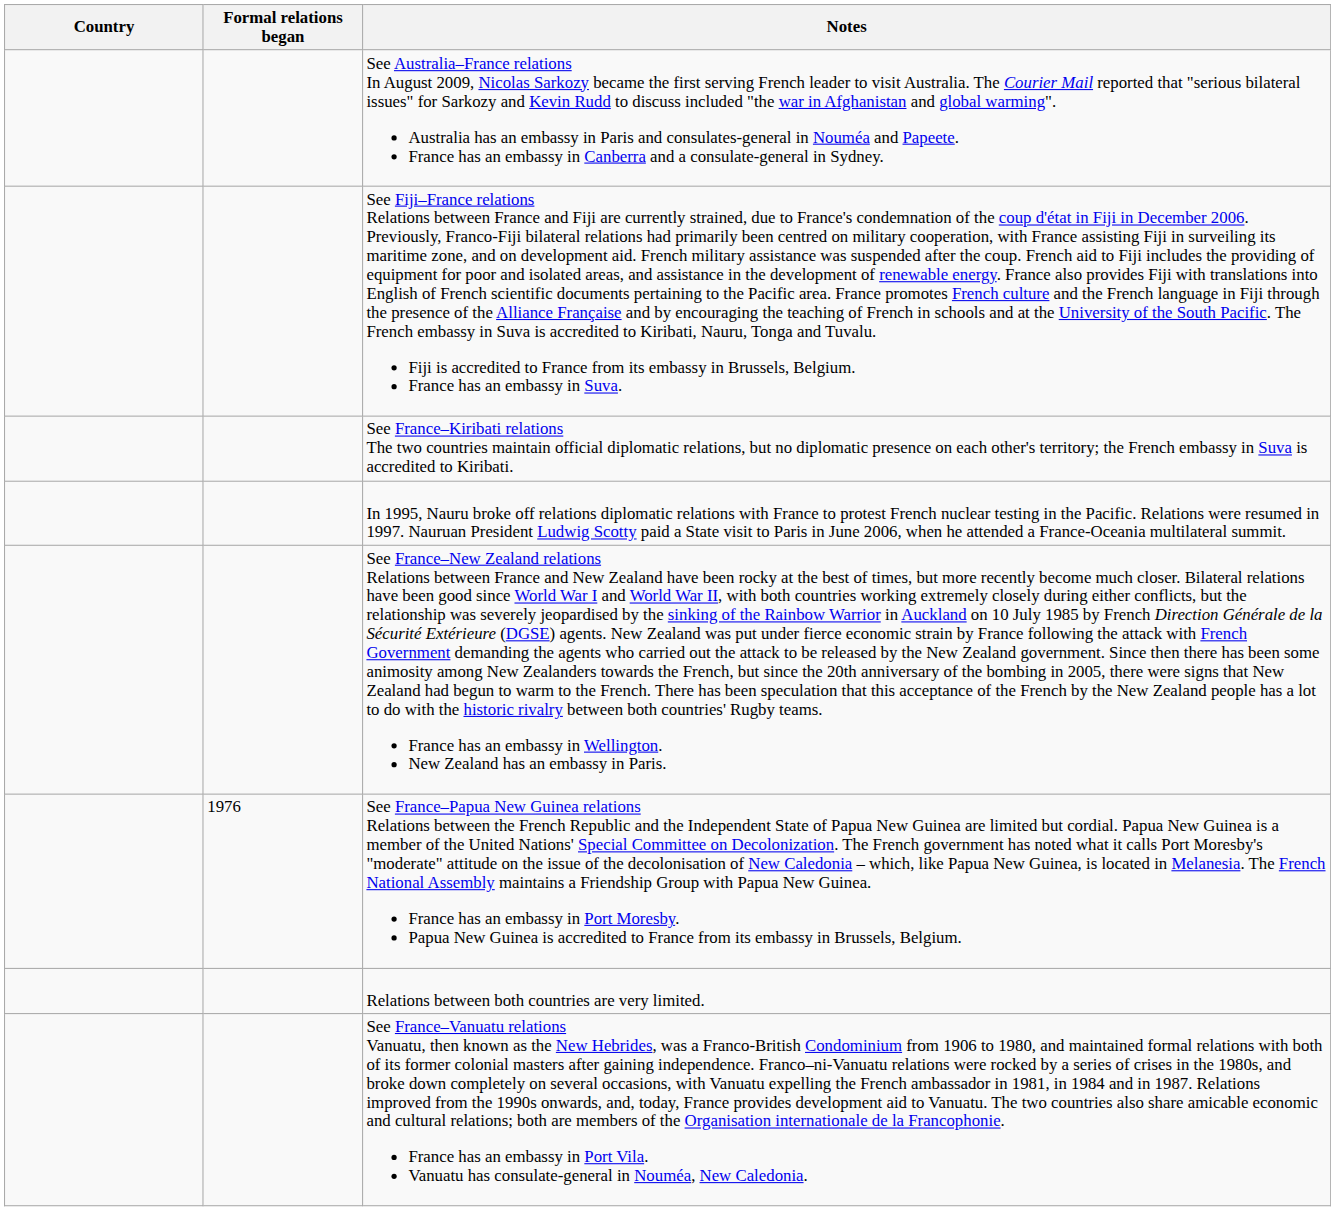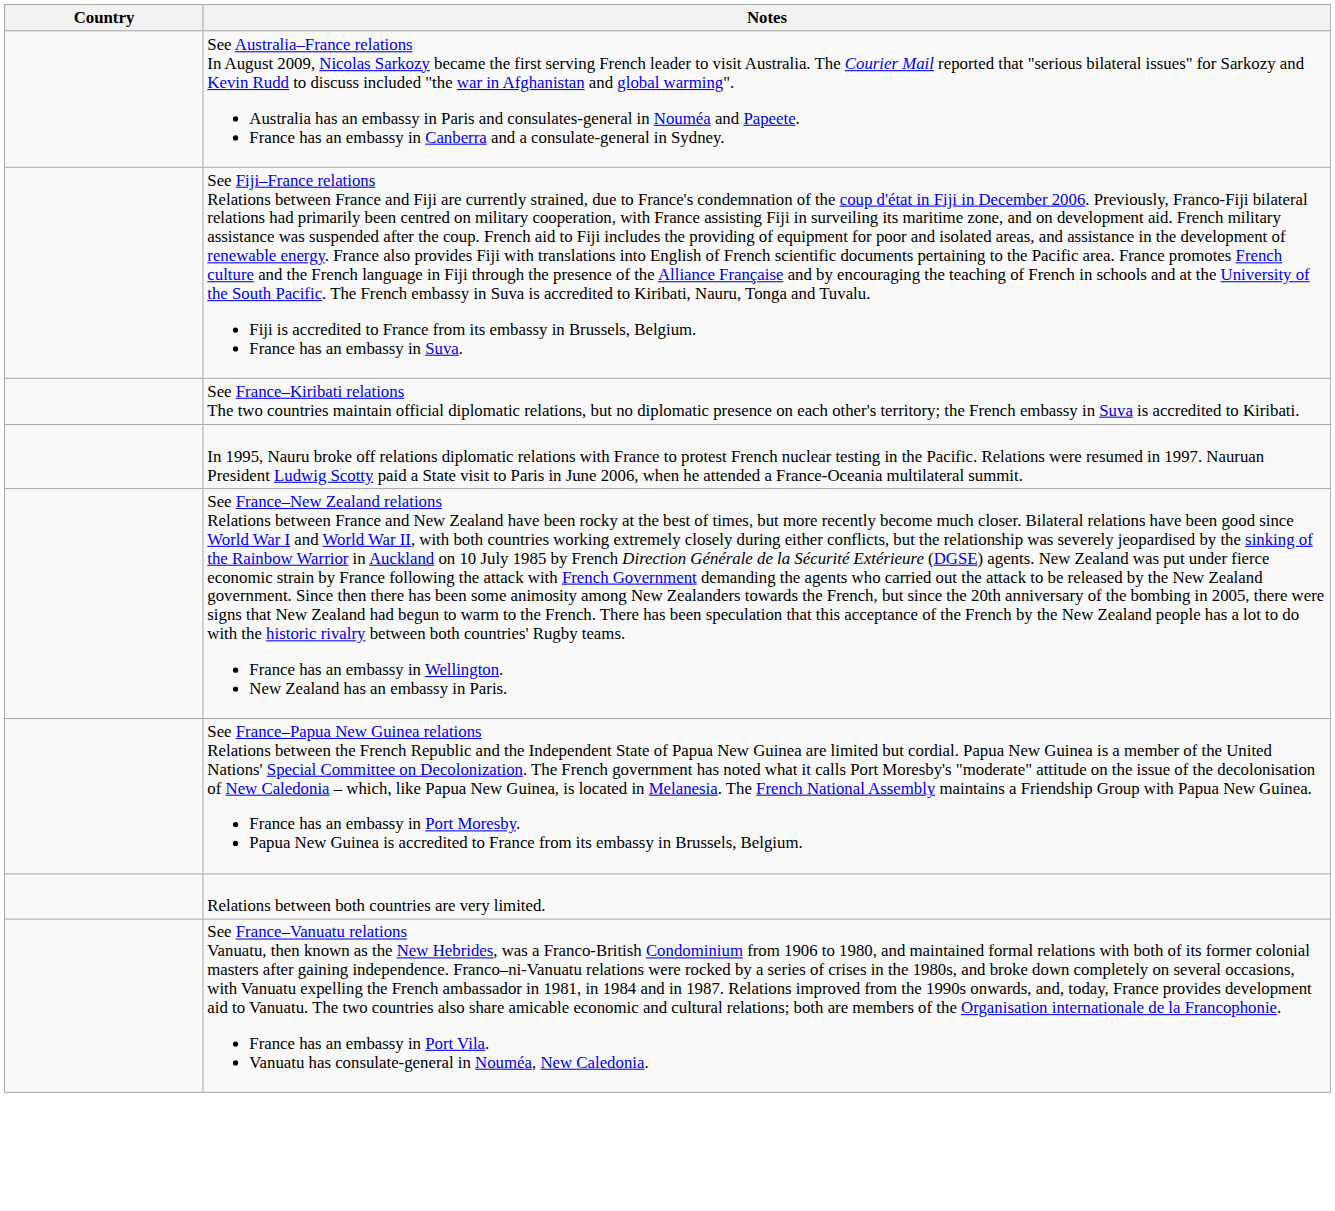- column: Formal relations began | 1976
